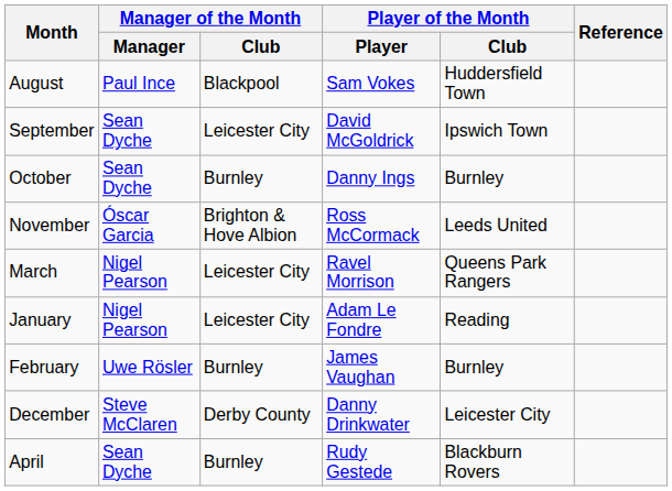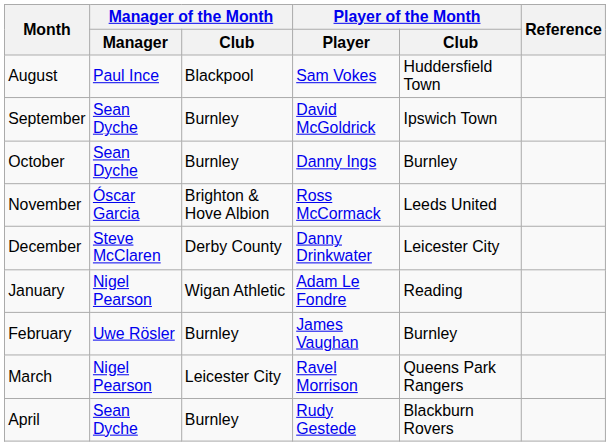September | Manager of the Month / Club: Leicester City -> Burnley
rows swapped: December <-> March
January | Manager of the Month / Club: Leicester City -> Wigan Athletic
